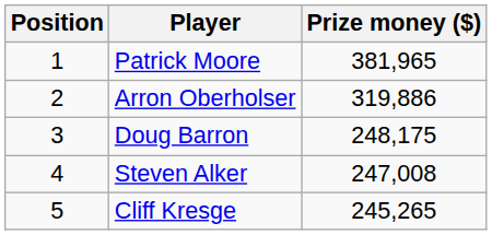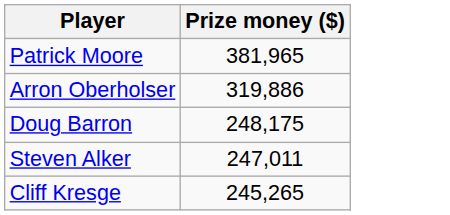- column: Position | 1 | 2 | 3 | 4 | 5
Steven Alker | Prize money ($): 247,008 -> 247,011
